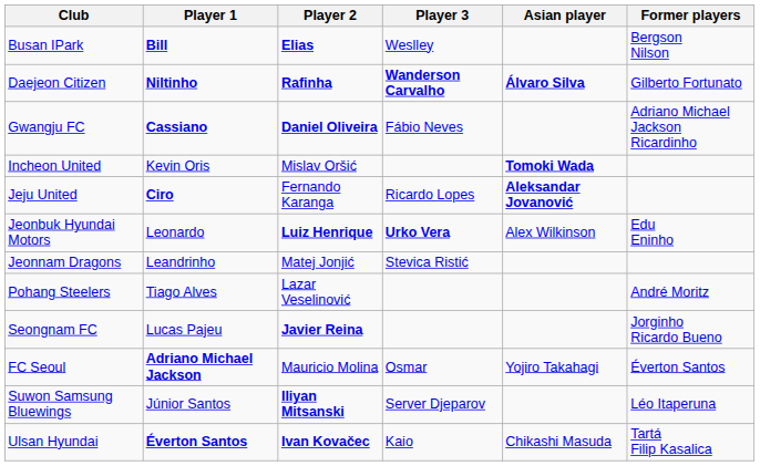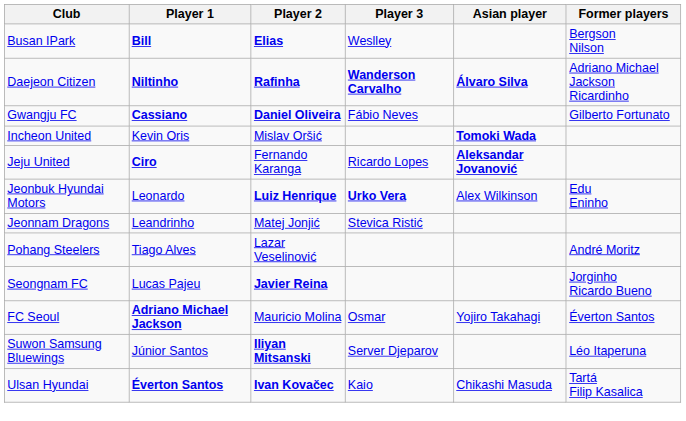Daejeon Citizen | Former players: Gilberto Fortunato -> Adriano Michael Jackson Ricardinho
Gwangju FC | Former players: Adriano Michael Jackson Ricardinho -> Gilberto Fortunato
